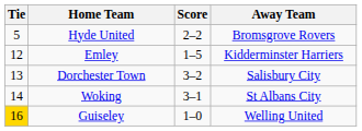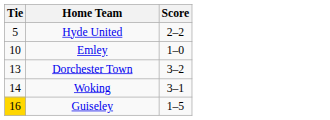- column: Away Team | Bromsgrove Rovers | Kidderminster Harriers | Salisbury City | St Albans City | Welling United
Emley | Tie: 12 -> 10
Emley | Score: 1–5 -> 1–0
Guiseley | Score: 1–0 -> 1–5
